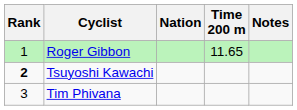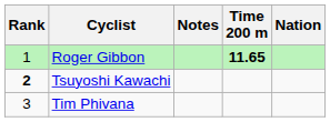columns swapped: Nation <-> Notes
Roger Gibbon | Time 200 m: normal -> bold
